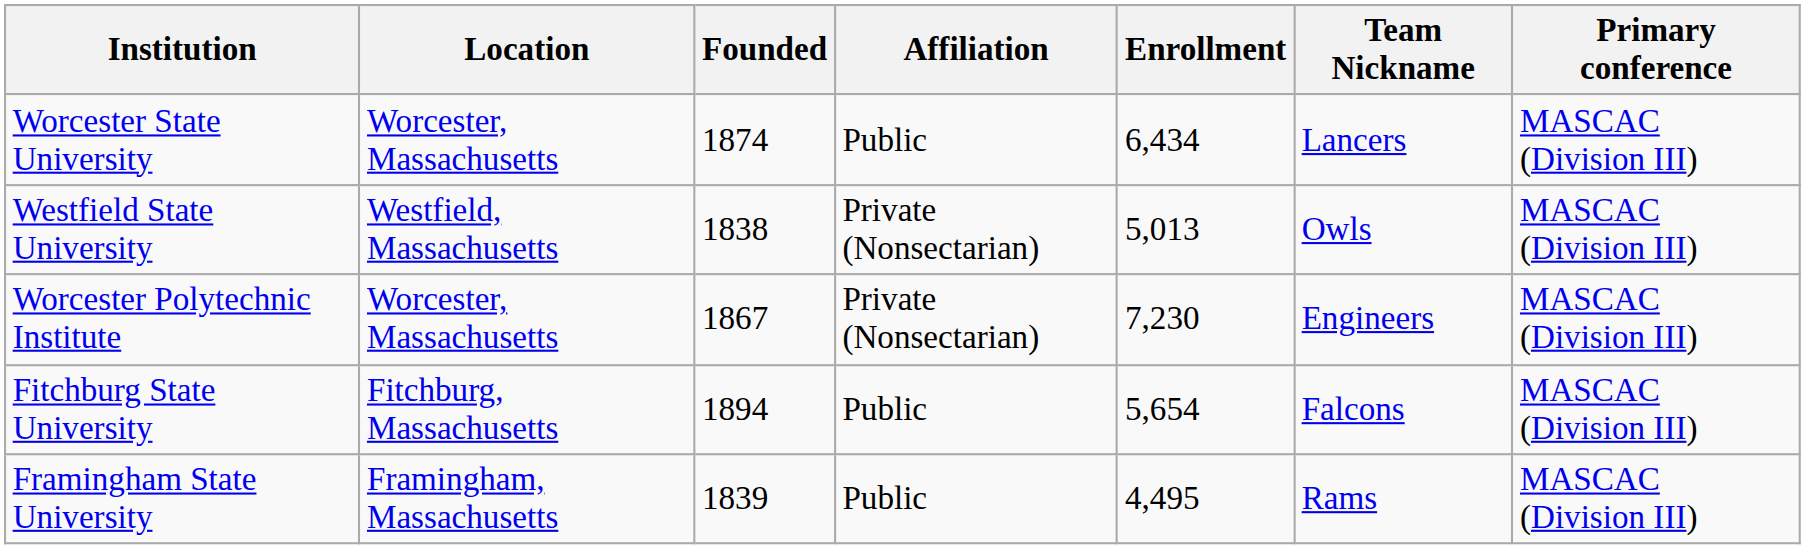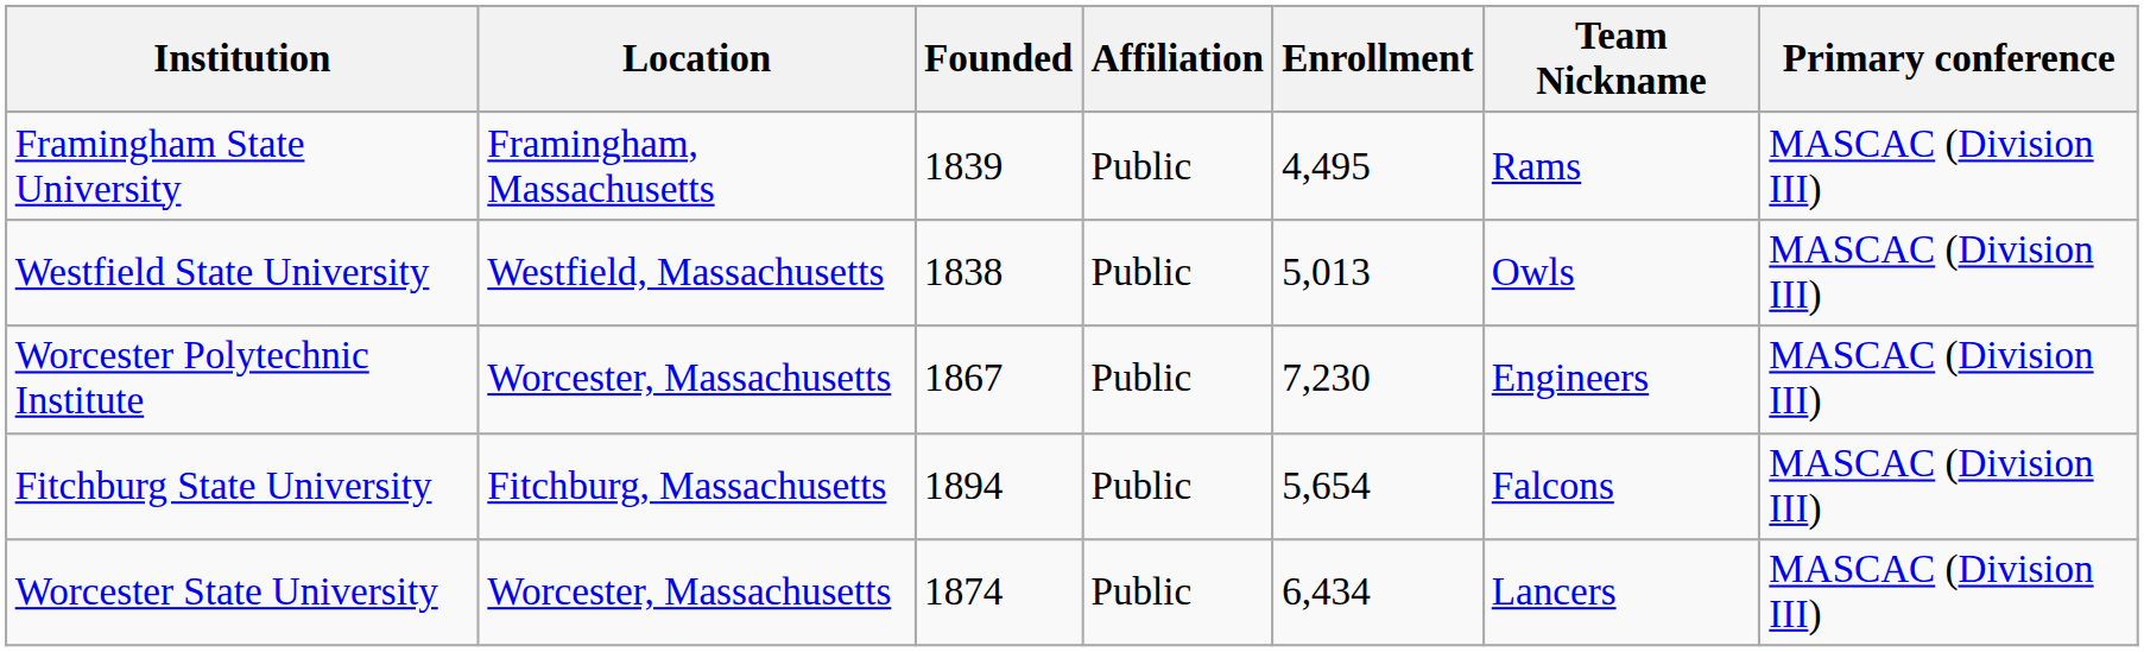rows swapped: Framingham State University <-> Worcester State University
Westfield State University | Affiliation: Private (Nonsectarian) -> Public
Worcester Polytechnic Institute | Affiliation: Private (Nonsectarian) -> Public
